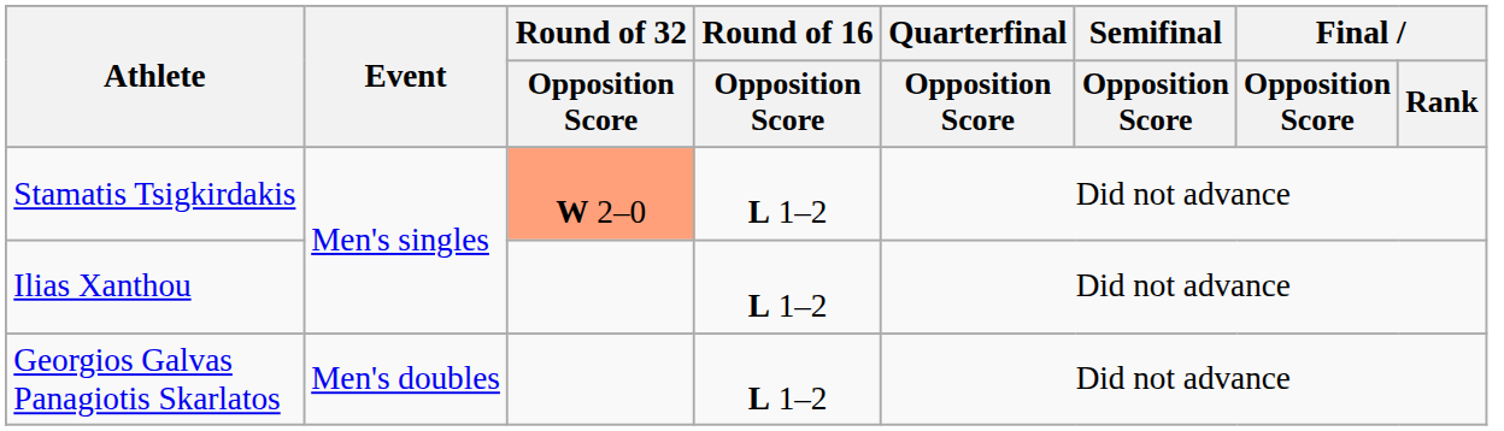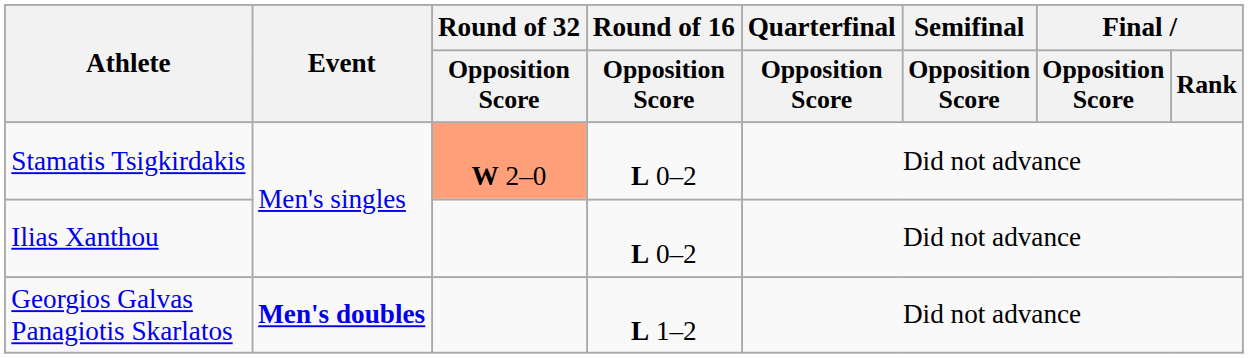Stamatis Tsigkirdakis | Round of 16 / Opposition Score: L 1–2 -> L 0–2
Ilias Xanthou | Round of 16 / Opposition Score: L 1–2 -> L 0–2
Georgios Galvas Panagiotis Skarlatos | Event: normal -> bold
